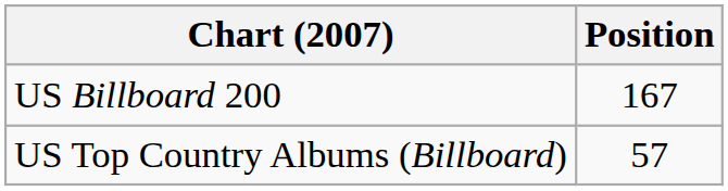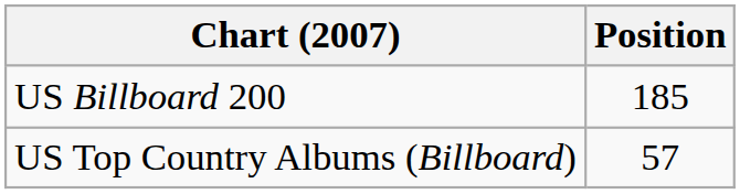US Billboard 200 | Position: 167 -> 185
